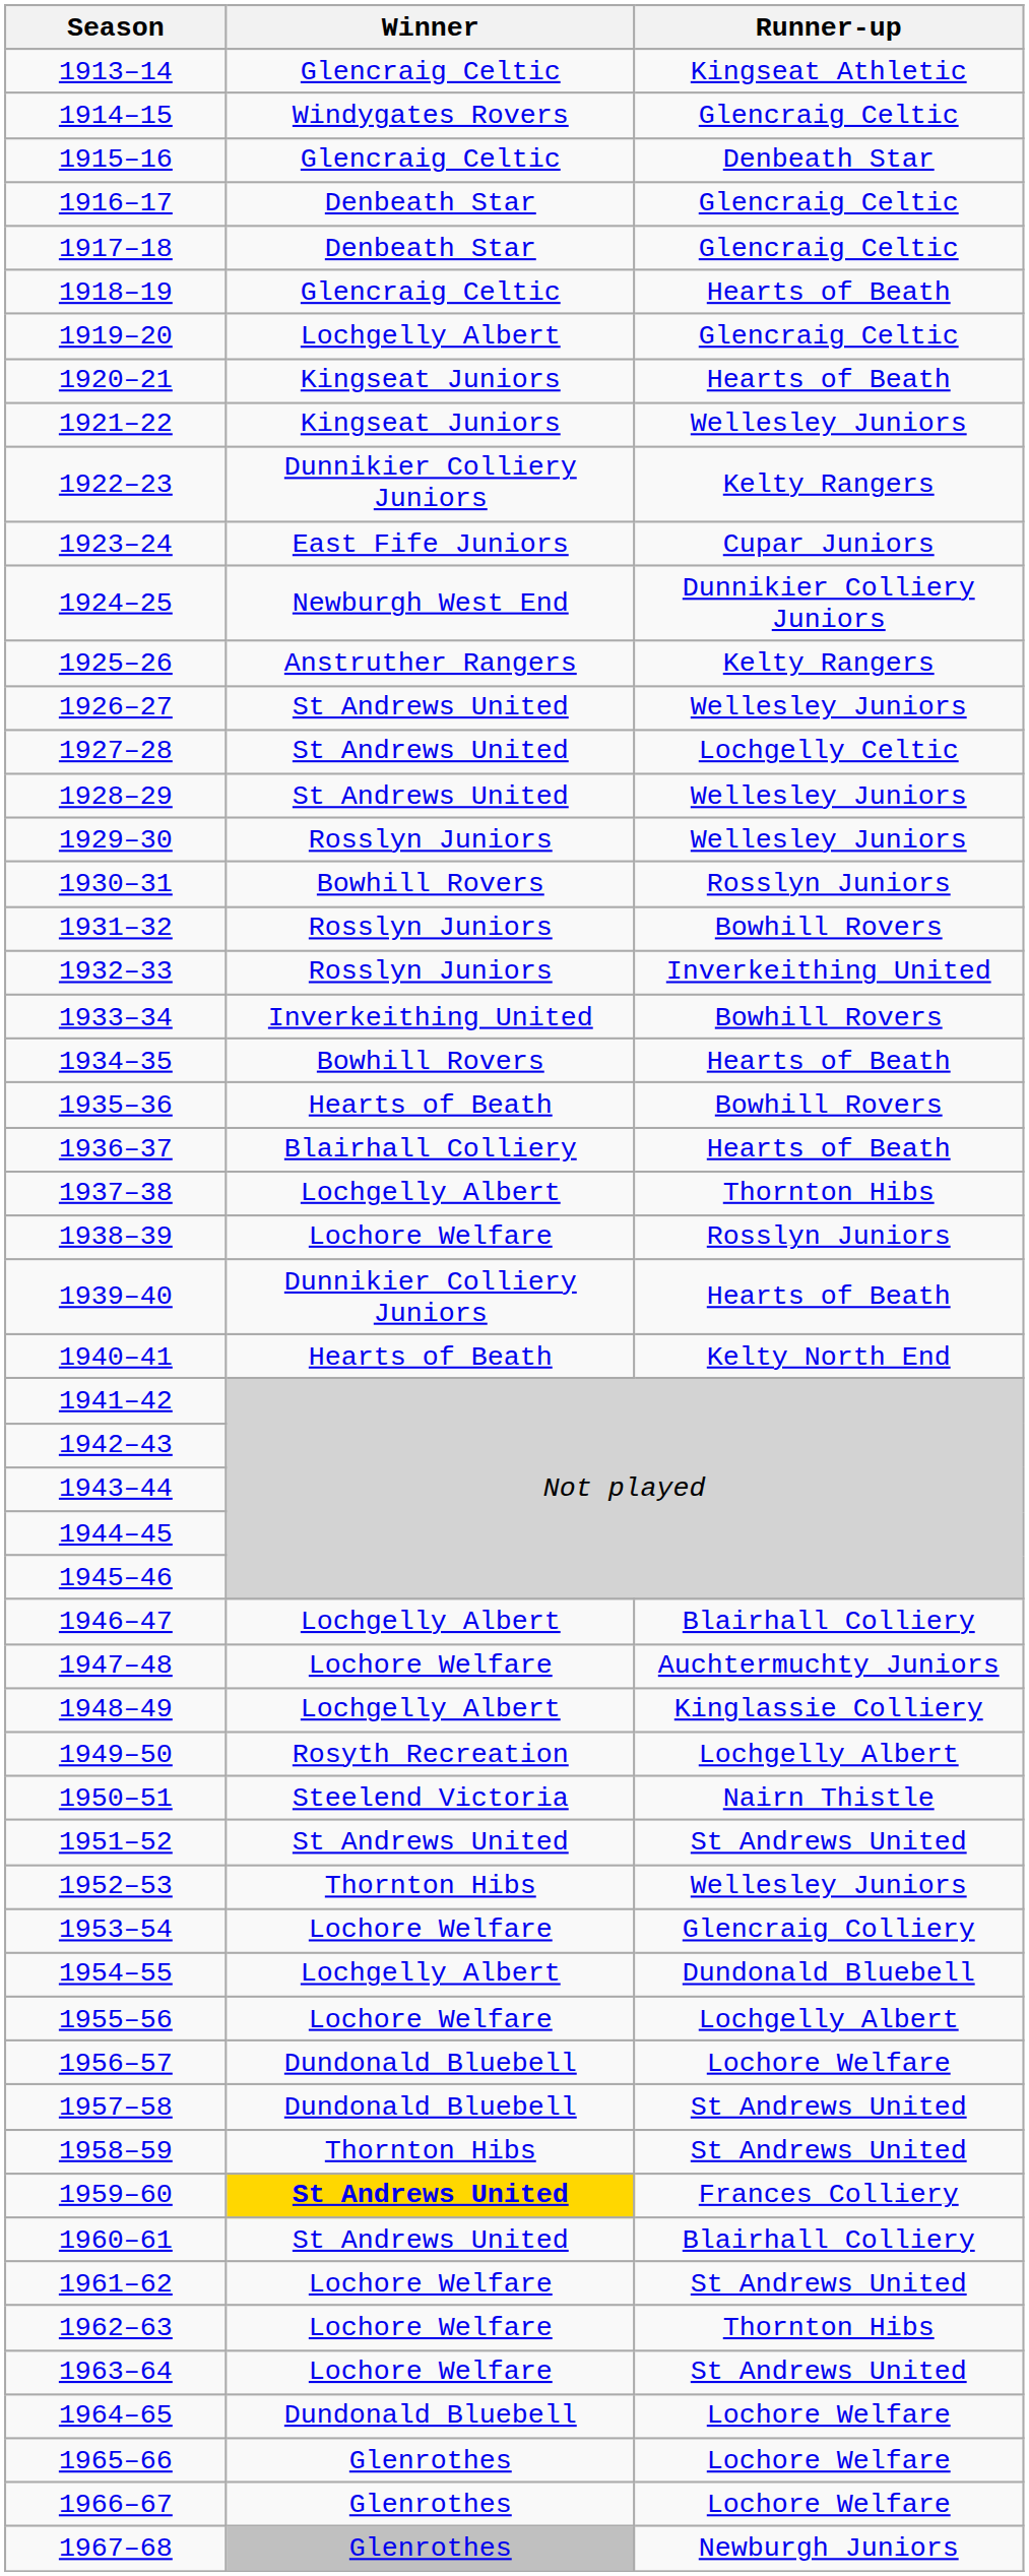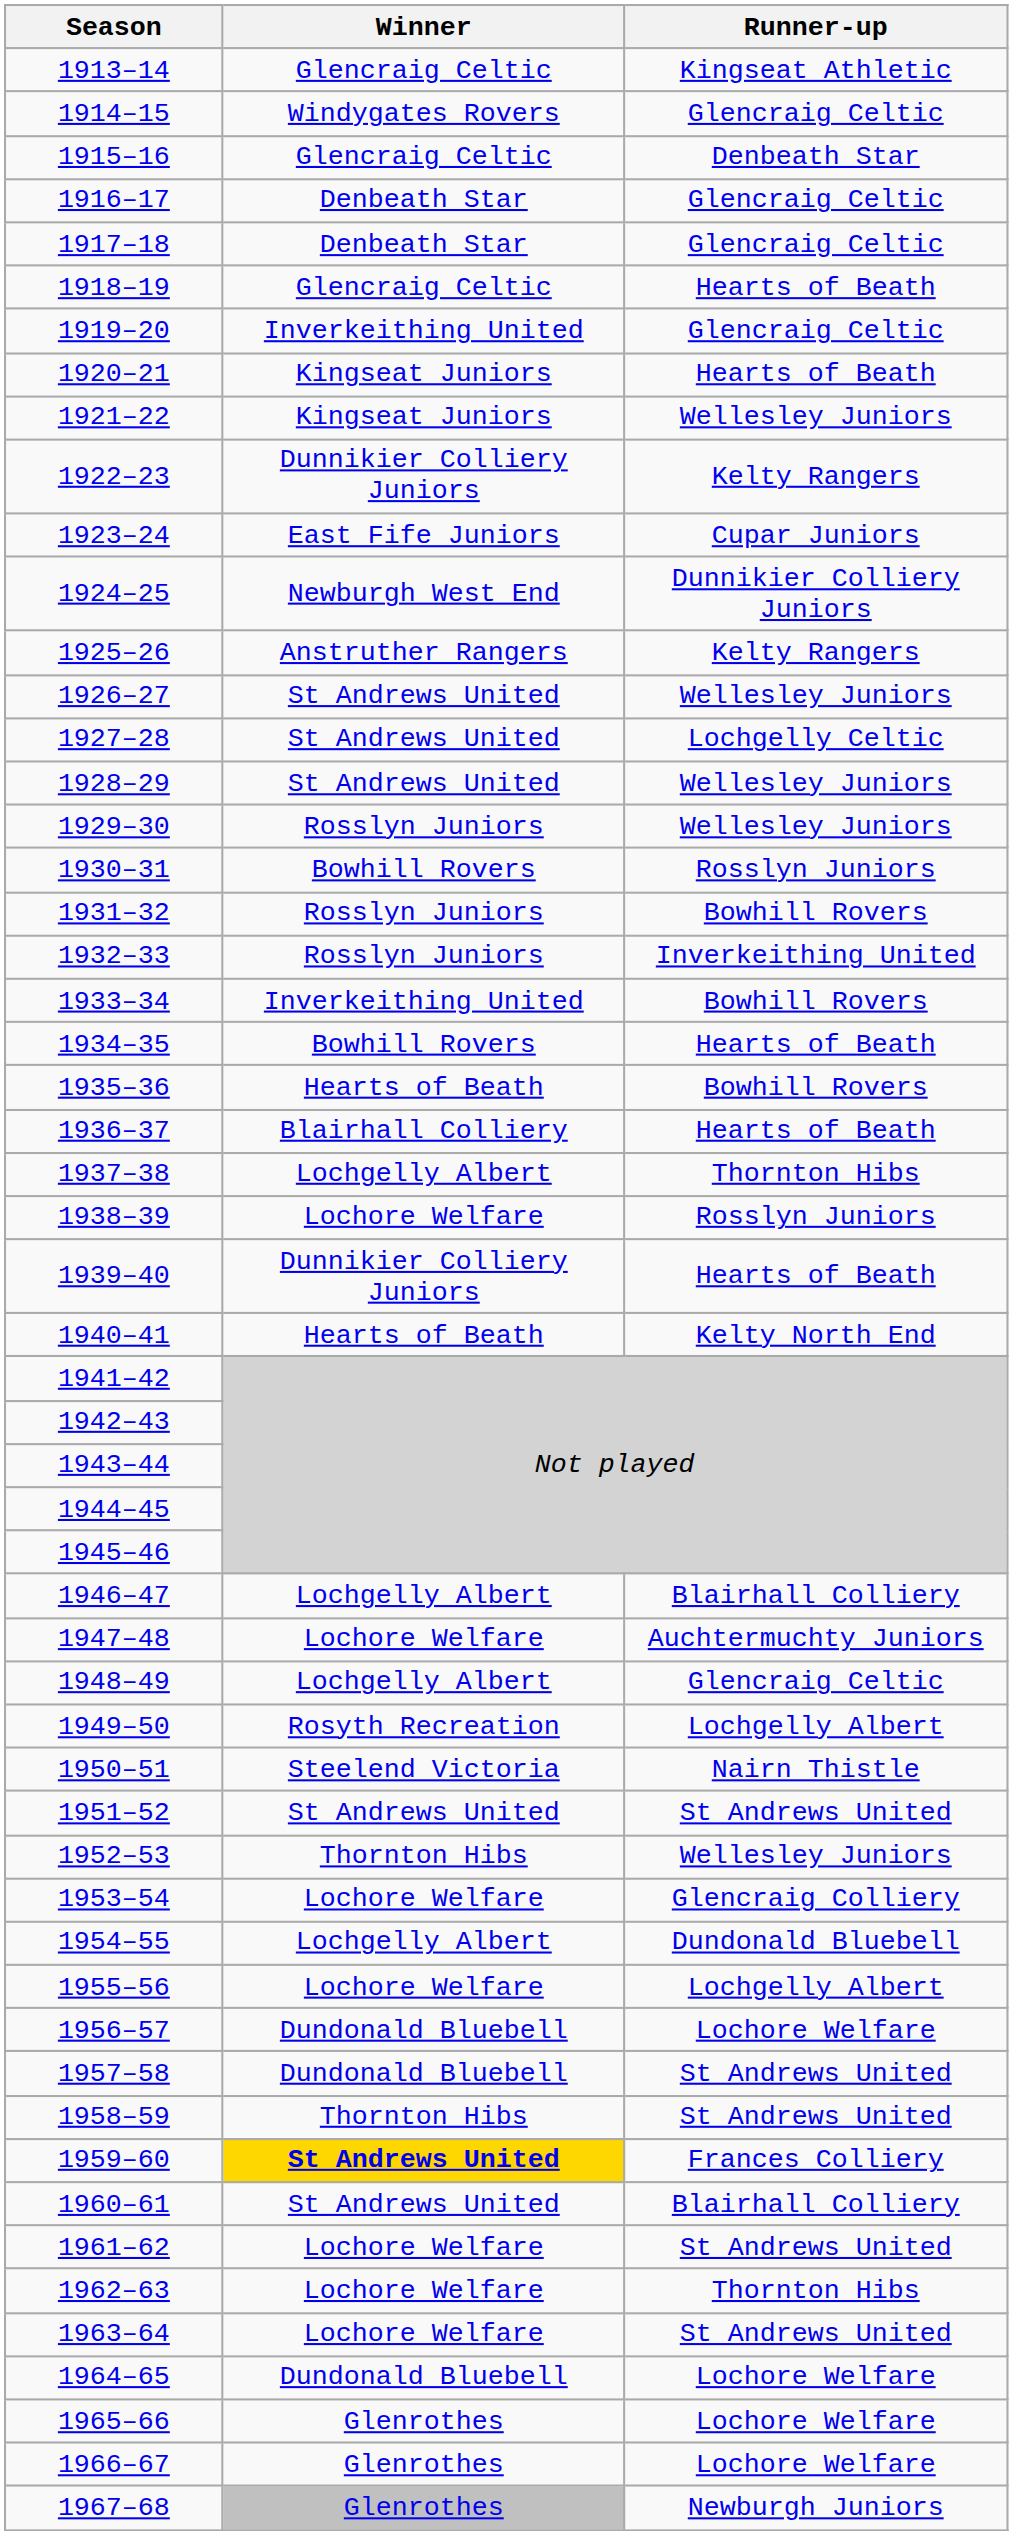1919–20 | Winner: Lochgelly Albert -> Inverkeithing United
1948–49 | Runner-up: Kinglassie Colliery -> Glencraig Celtic
